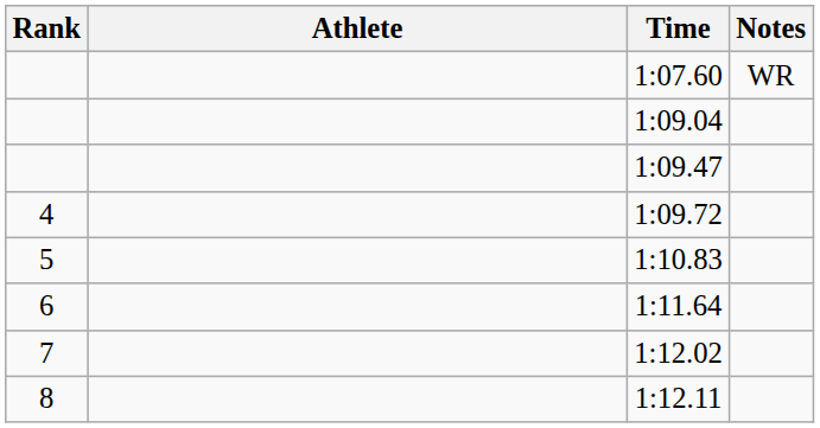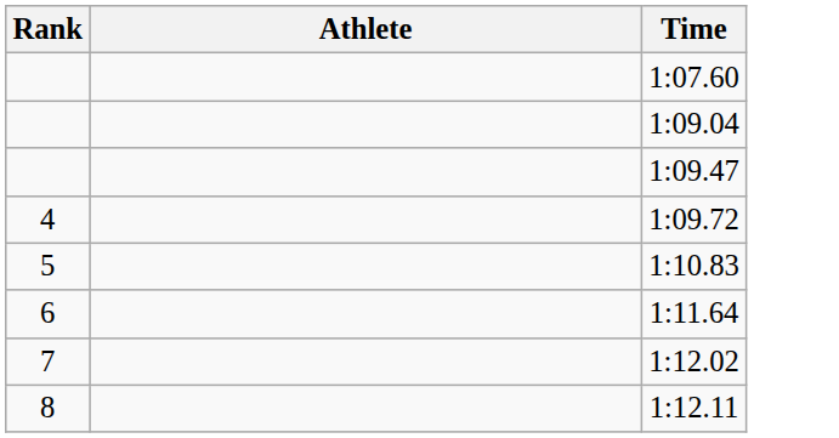- column: Notes | WR
